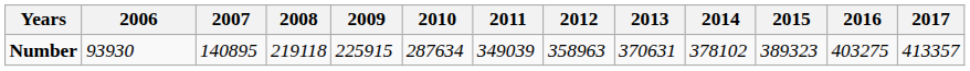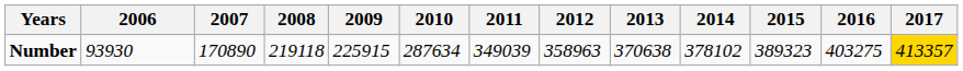Number | 2007: 140895 -> 170890
Number | 2013: 370631 -> 370638
Number | 2017: no background -> gold background
